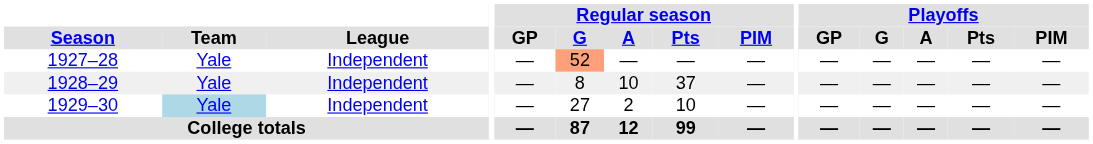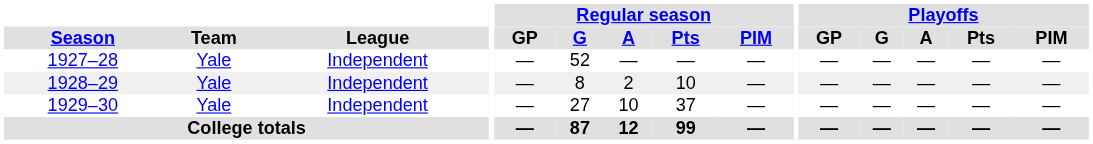1927–28 | Regular season / G: lightsalmon background -> no background
1928–29 | Regular season / A: 10 -> 2
1928–29 | Regular season / Pts: 37 -> 10
1929–30 | Team: lightblue background -> no background
1929–30 | Regular season / A: 2 -> 10
1929–30 | Regular season / Pts: 10 -> 37
